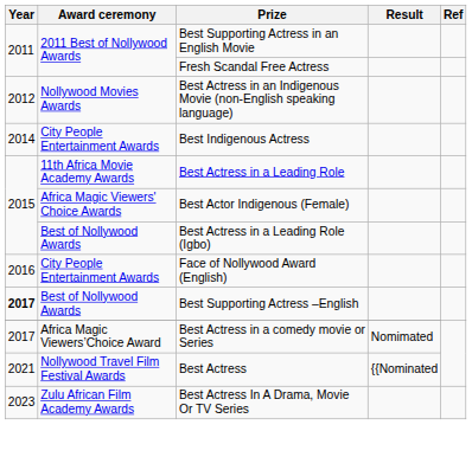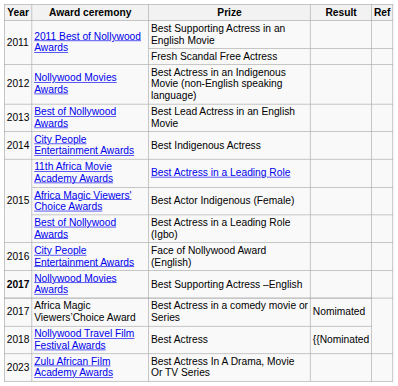+ row: 2013 | Best of Nollywood Awards | Best Lead Actress in an English Movie
Best Supporting Actress –English | Award ceremony: Best of Nollywood Awards -> Nollywood Movies Awards
Best Actress | Year: 2021 -> 2018
